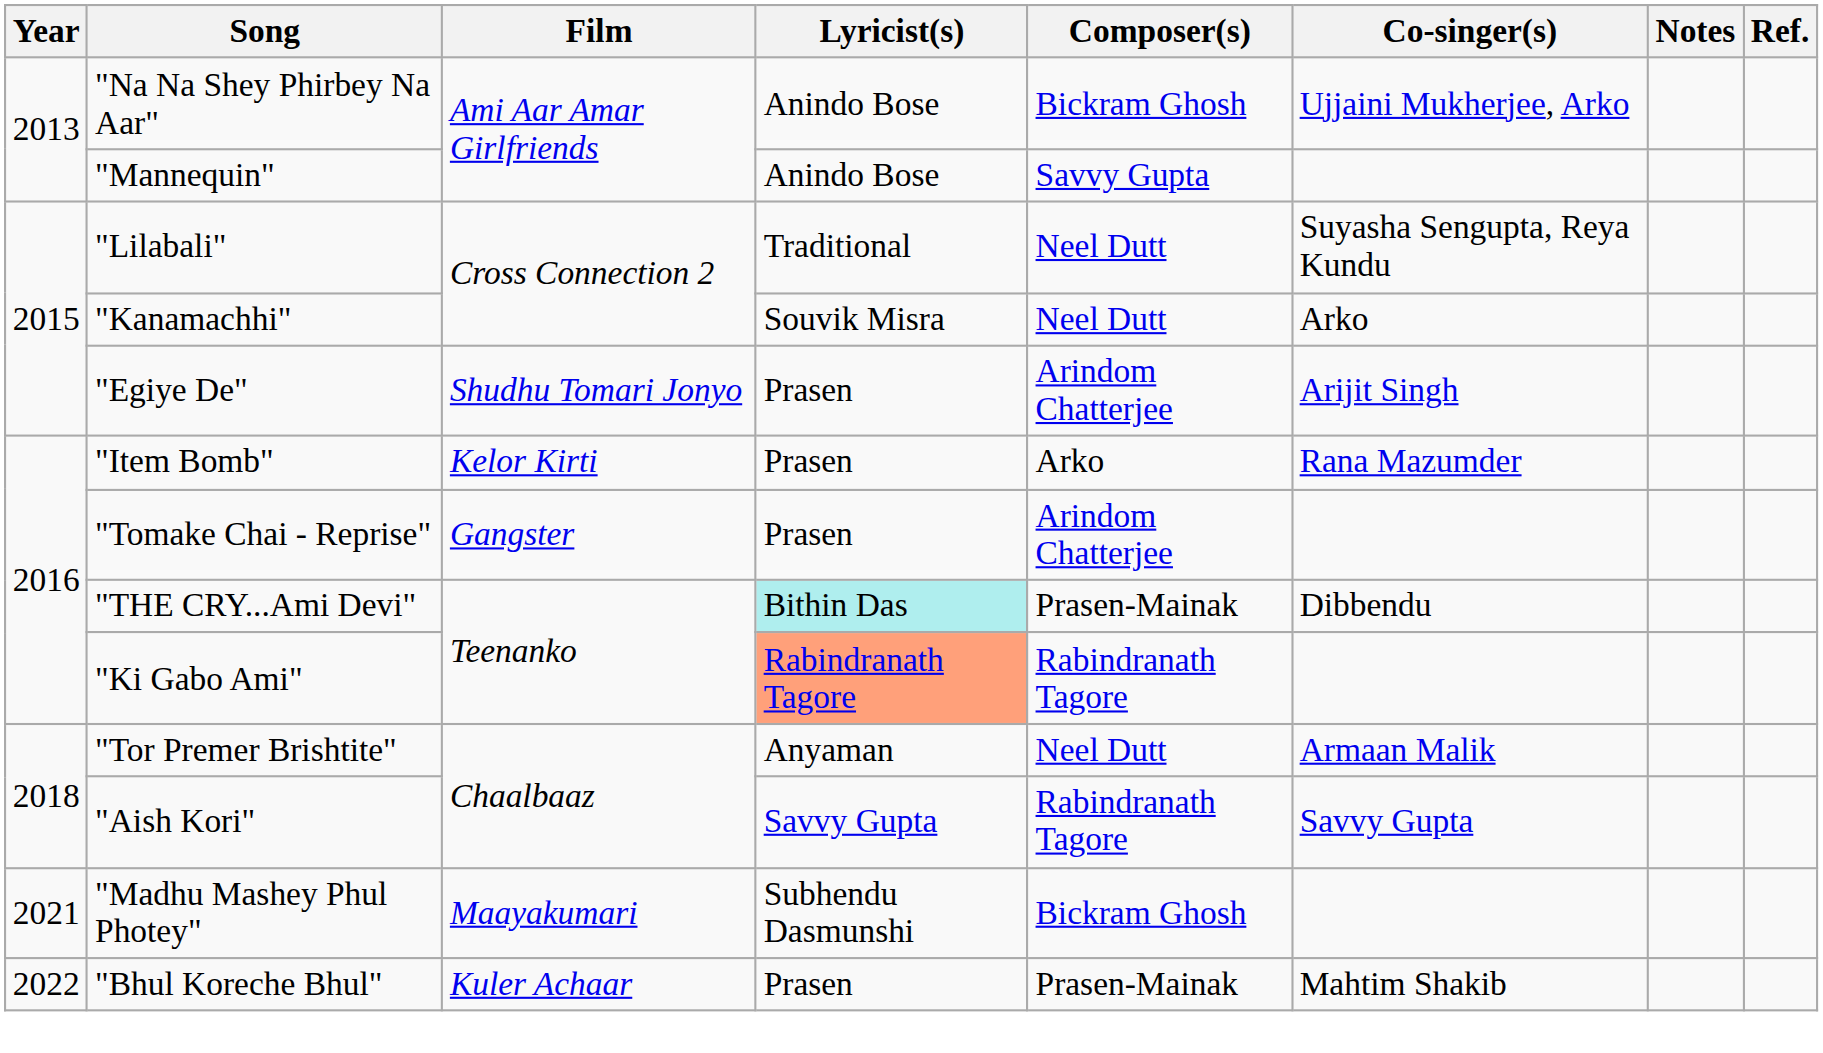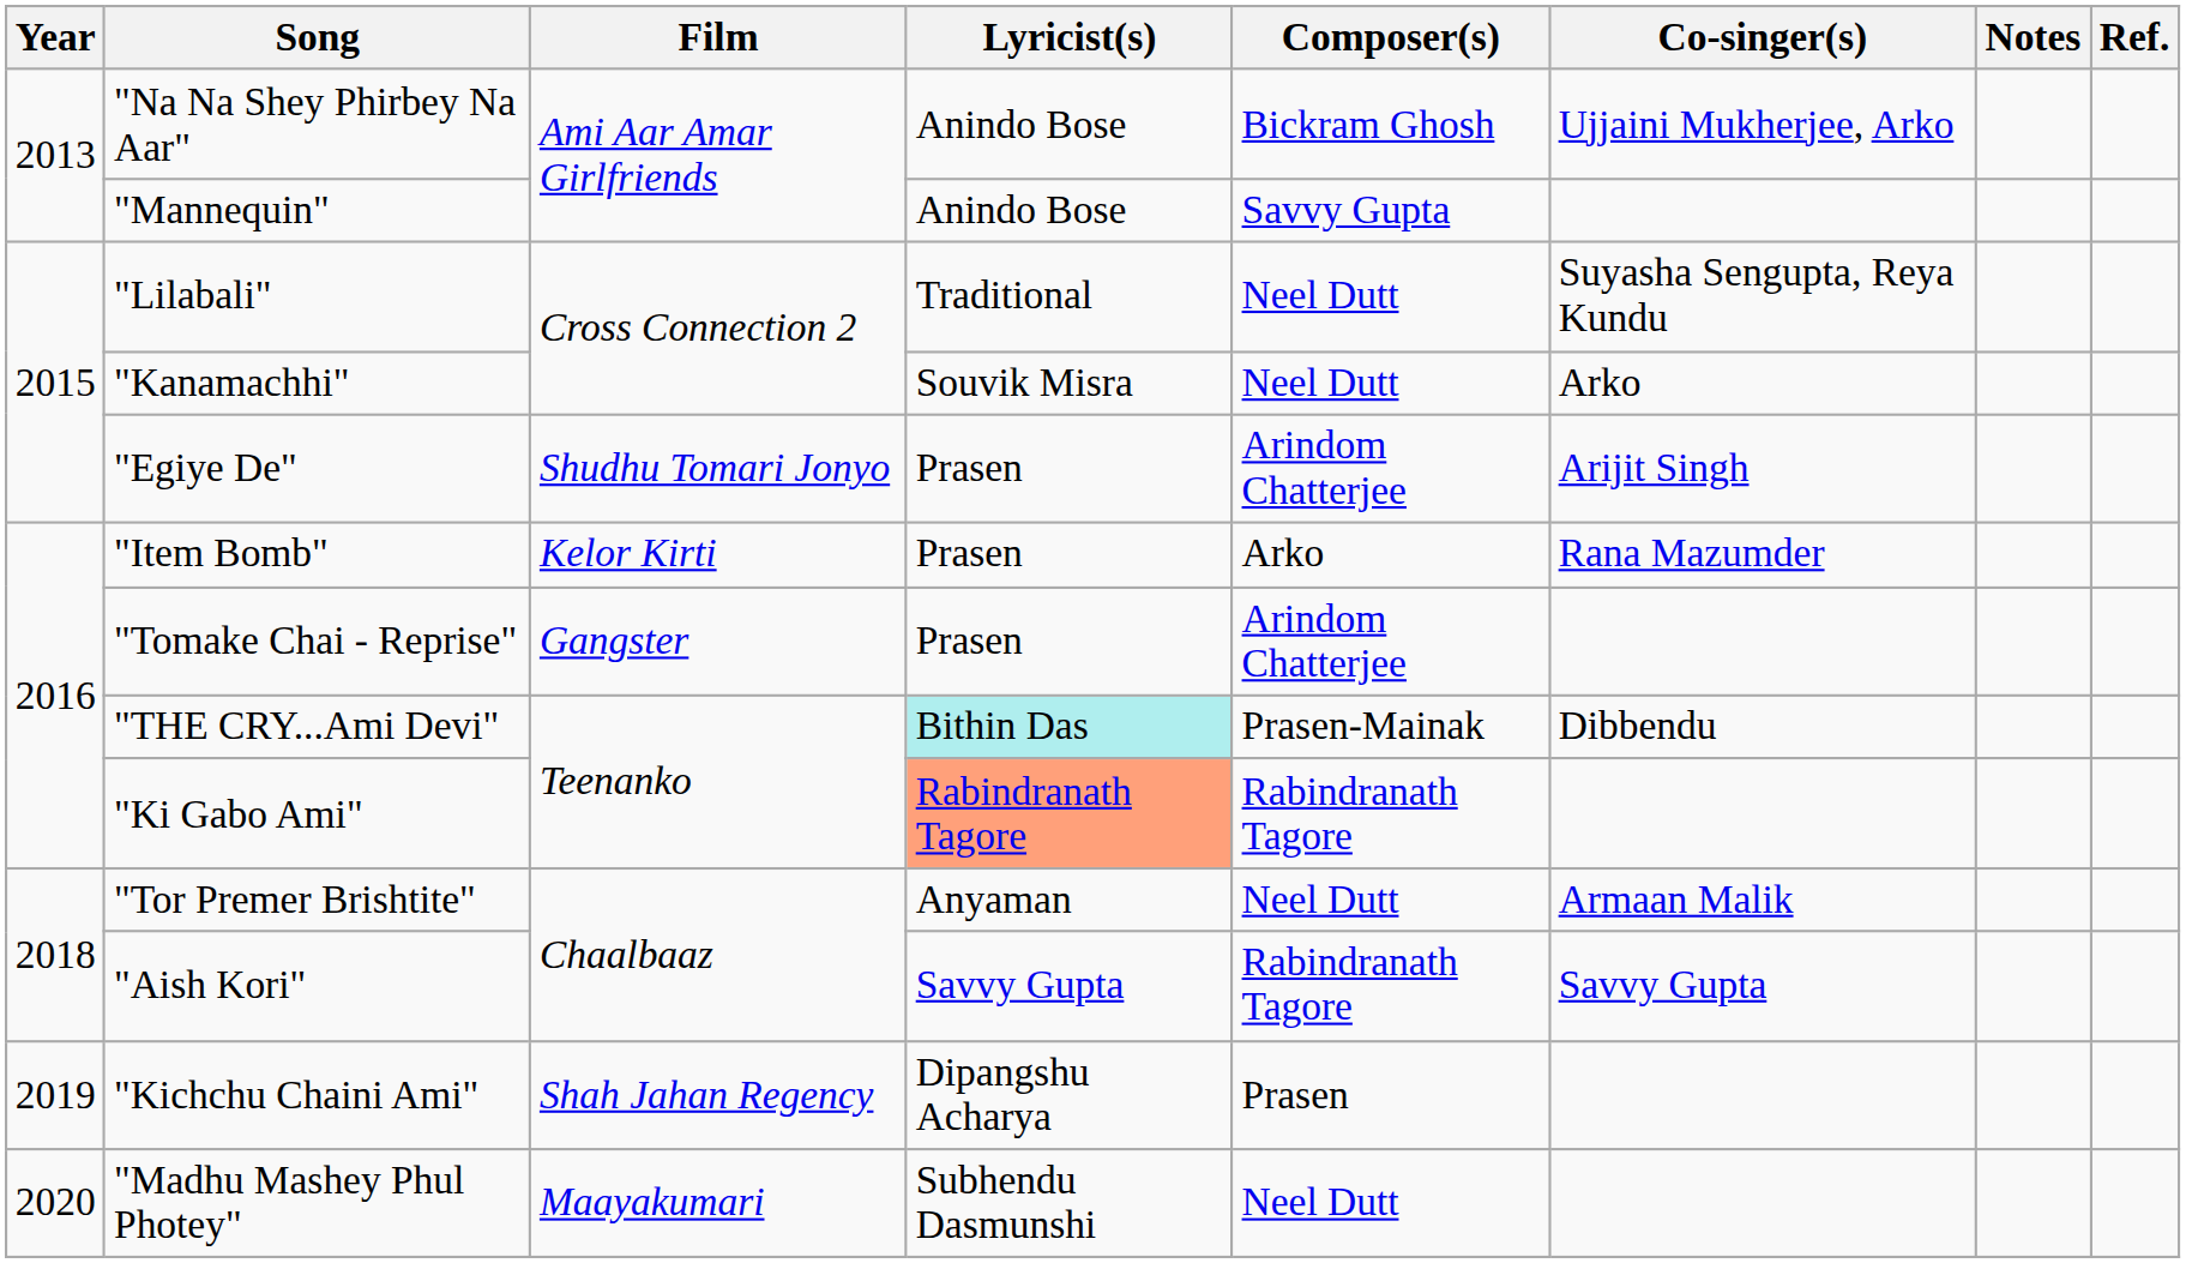+ row: 2019 | "Kichchu Chaini Ami" | Shah Jahan Regency | Dipangshu Acharya | Prasen
"Madhu Mashey Phul Photey" | Year: 2021 -> 2020
"Madhu Mashey Phul Photey" | Composer(s): Bickram Ghosh -> Neel Dutt
- row: 2022 | "Bhul Koreche Bhul" | Kuler Achaar | Prasen | Prasen-Mainak | Mahtim Shakib
